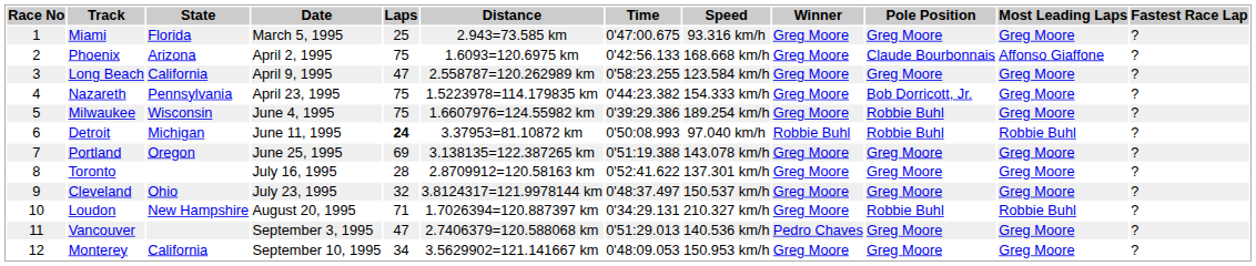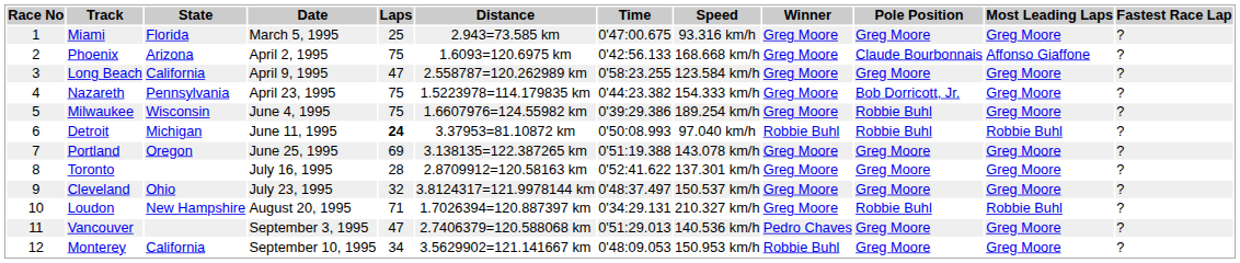Monterey | Winner: Greg Moore -> Robbie Buhl
